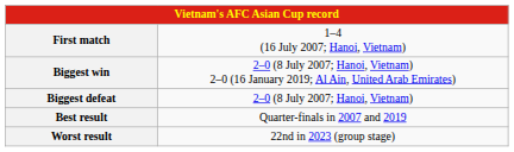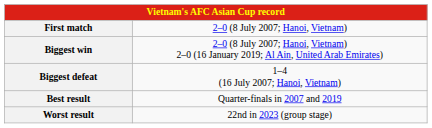First match | column 2: 1–4 (16 July 2007; Hanoi, Vietnam) -> 2–0 (8 July 2007; Hanoi, Vietnam)
Biggest defeat | column 2: 2–0 (8 July 2007; Hanoi, Vietnam) -> 1–4 (16 July 2007; Hanoi, Vietnam)
